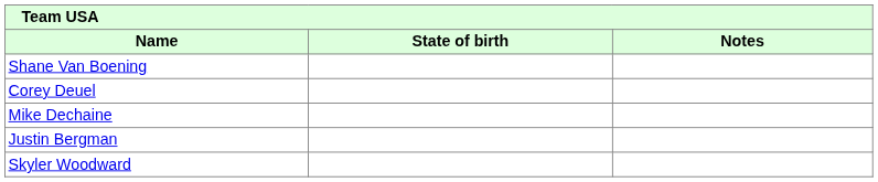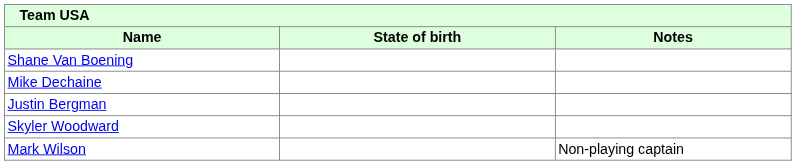- row: Corey Deuel
+ row: Mark Wilson | Non-playing captain
